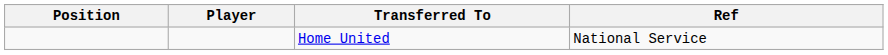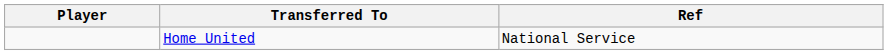- column: Position
